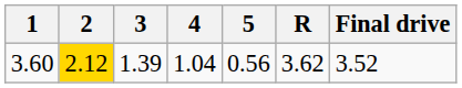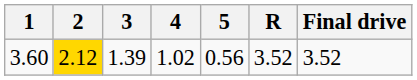3.60 | 4: 1.04 -> 1.02
3.60 | R: 3.62 -> 3.52
